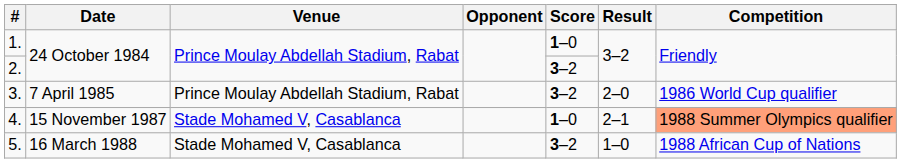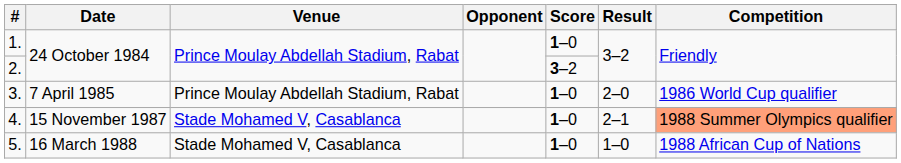3. | Score: 3–2 -> 1–0
5. | Score: 3–2 -> 1–0
